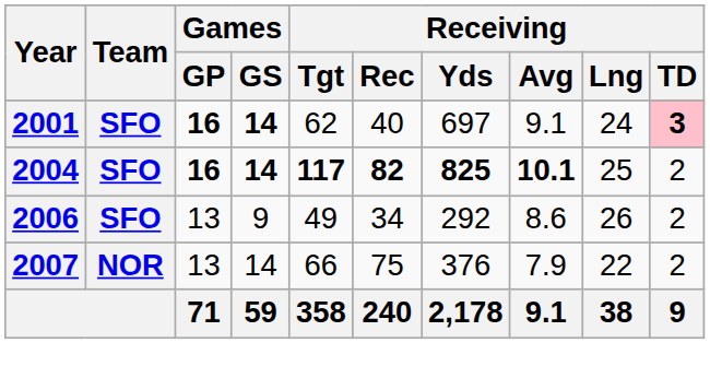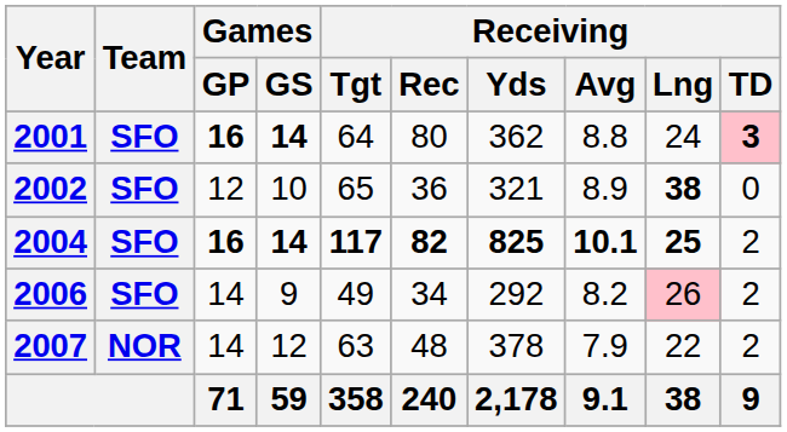2001 | Receiving / Tgt: 62 -> 64
2001 | Receiving / Rec: 40 -> 80
2001 | Receiving / Yds: 697 -> 362
2001 | Receiving / Avg: 9.1 -> 8.8
+ row: 2002 | SFO | 12 | 10 | 65 | 36 | 321 | 8.9 | 38 | 0
2004 | Receiving / Lng: normal -> bold
2006 | Games / GP: 13 -> 14
2006 | Receiving / Avg: 8.6 -> 8.2
2006 | Receiving / Lng: no background -> pink background
2007 | Games / GP: 13 -> 14
2007 | Games / GS: 14 -> 12
2007 | Receiving / Tgt: 66 -> 63
2007 | Receiving / Rec: 75 -> 48
2007 | Receiving / Yds: 376 -> 378
